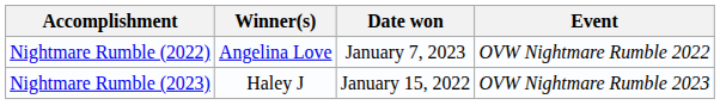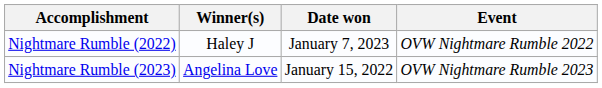Nightmare Rumble (2022) | Winner(s): Angelina Love -> Haley J
Nightmare Rumble (2023) | Winner(s): Haley J -> Angelina Love
